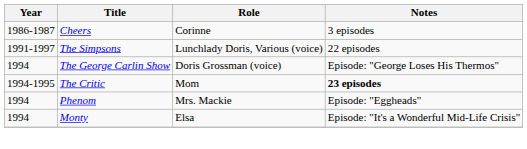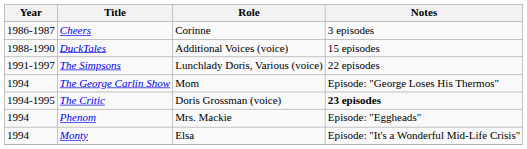+ row: 1988-1990 | DuckTales | Additional Voices (voice) | 15 episodes
The George Carlin Show | Role: Doris Grossman (voice) -> Mom
The Critic | Role: Mom -> Doris Grossman (voice)
